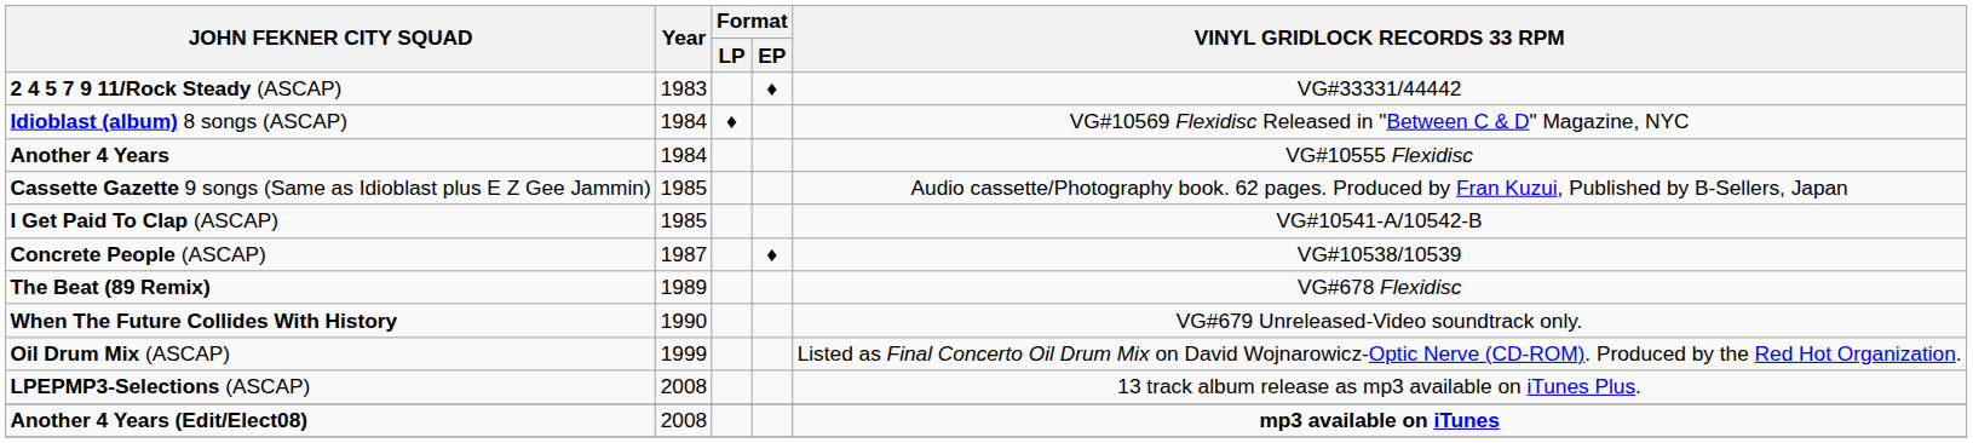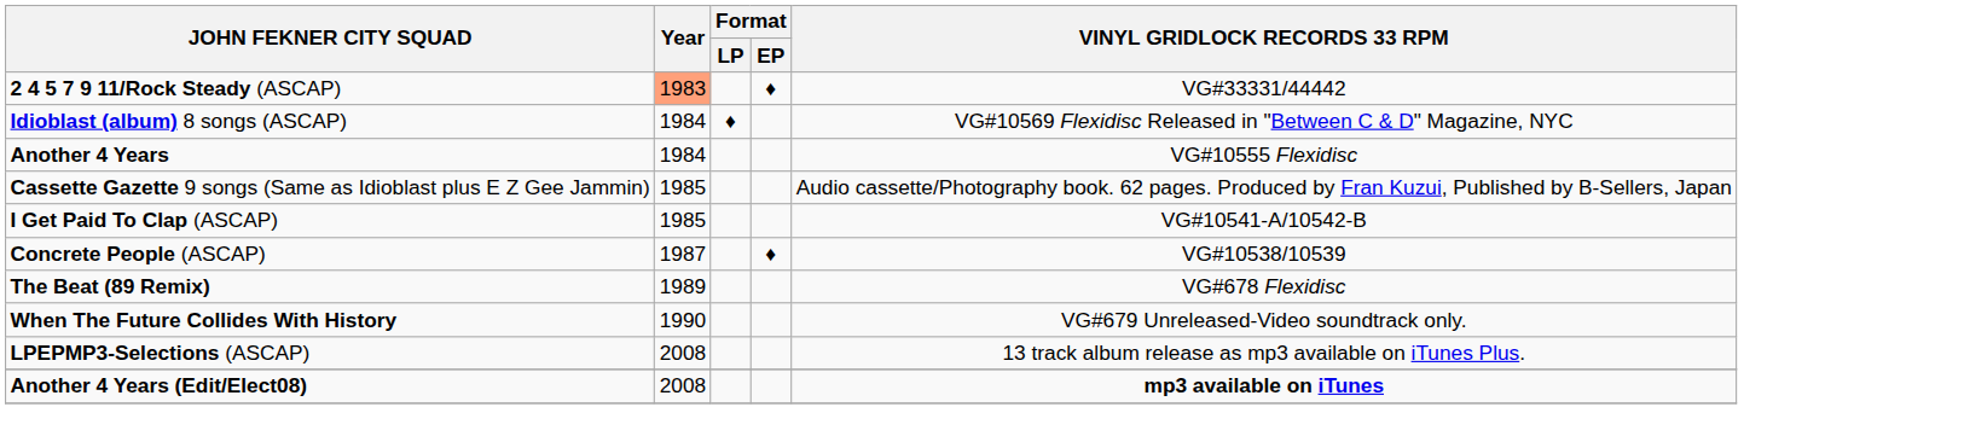2 4 5 7 9 11/Rock Steady (ASCAP) | Year: no background -> lightsalmon background
- row: Oil Drum Mix (ASCAP) | 1999 | Listed as Final Concerto Oil Drum Mix on David Wojnarowicz-Optic Nerve (CD-ROM). Produced by the Red Hot Organization.
